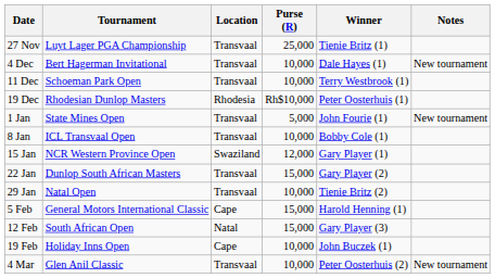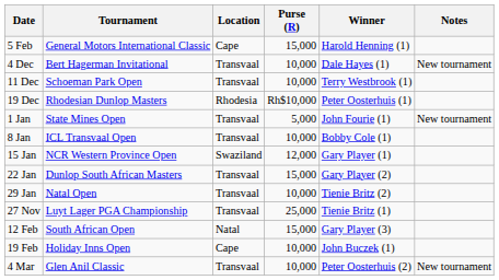rows swapped: 27 Nov <-> 5 Feb
